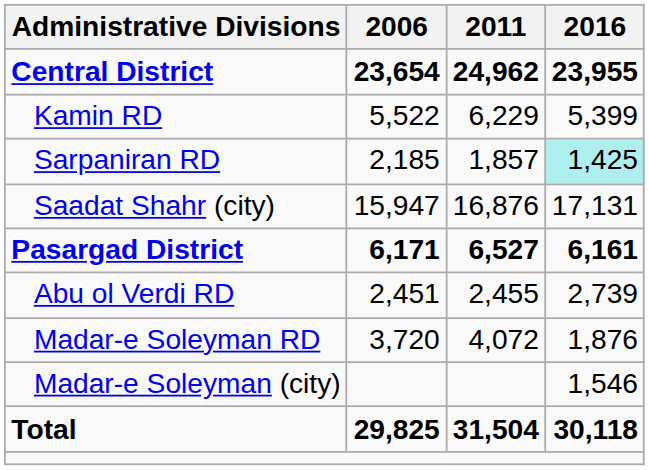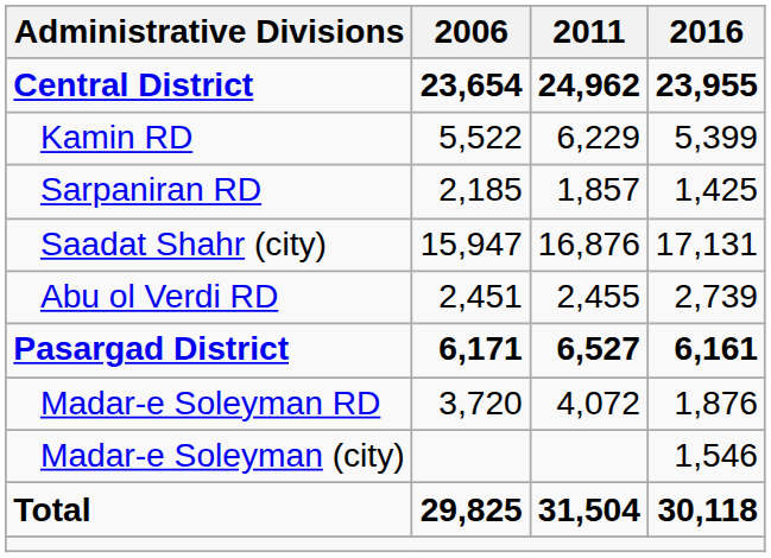Sarpaniran RD | 2016: paleturquoise background -> no background
rows swapped: Pasargad District <-> Abu ol Verdi RD
